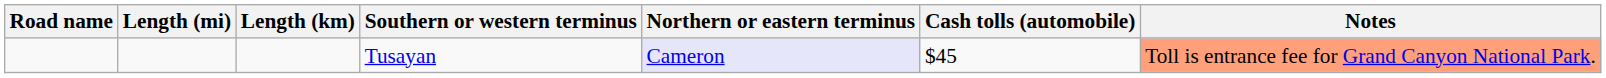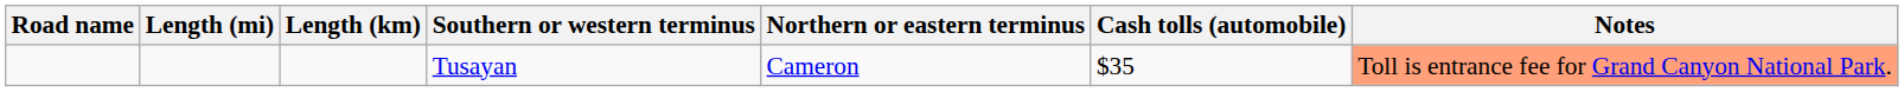Tusayan | Northern or eastern terminus: lavender background -> no background
Tusayan | Cash tolls (automobile): $45 -> $35
